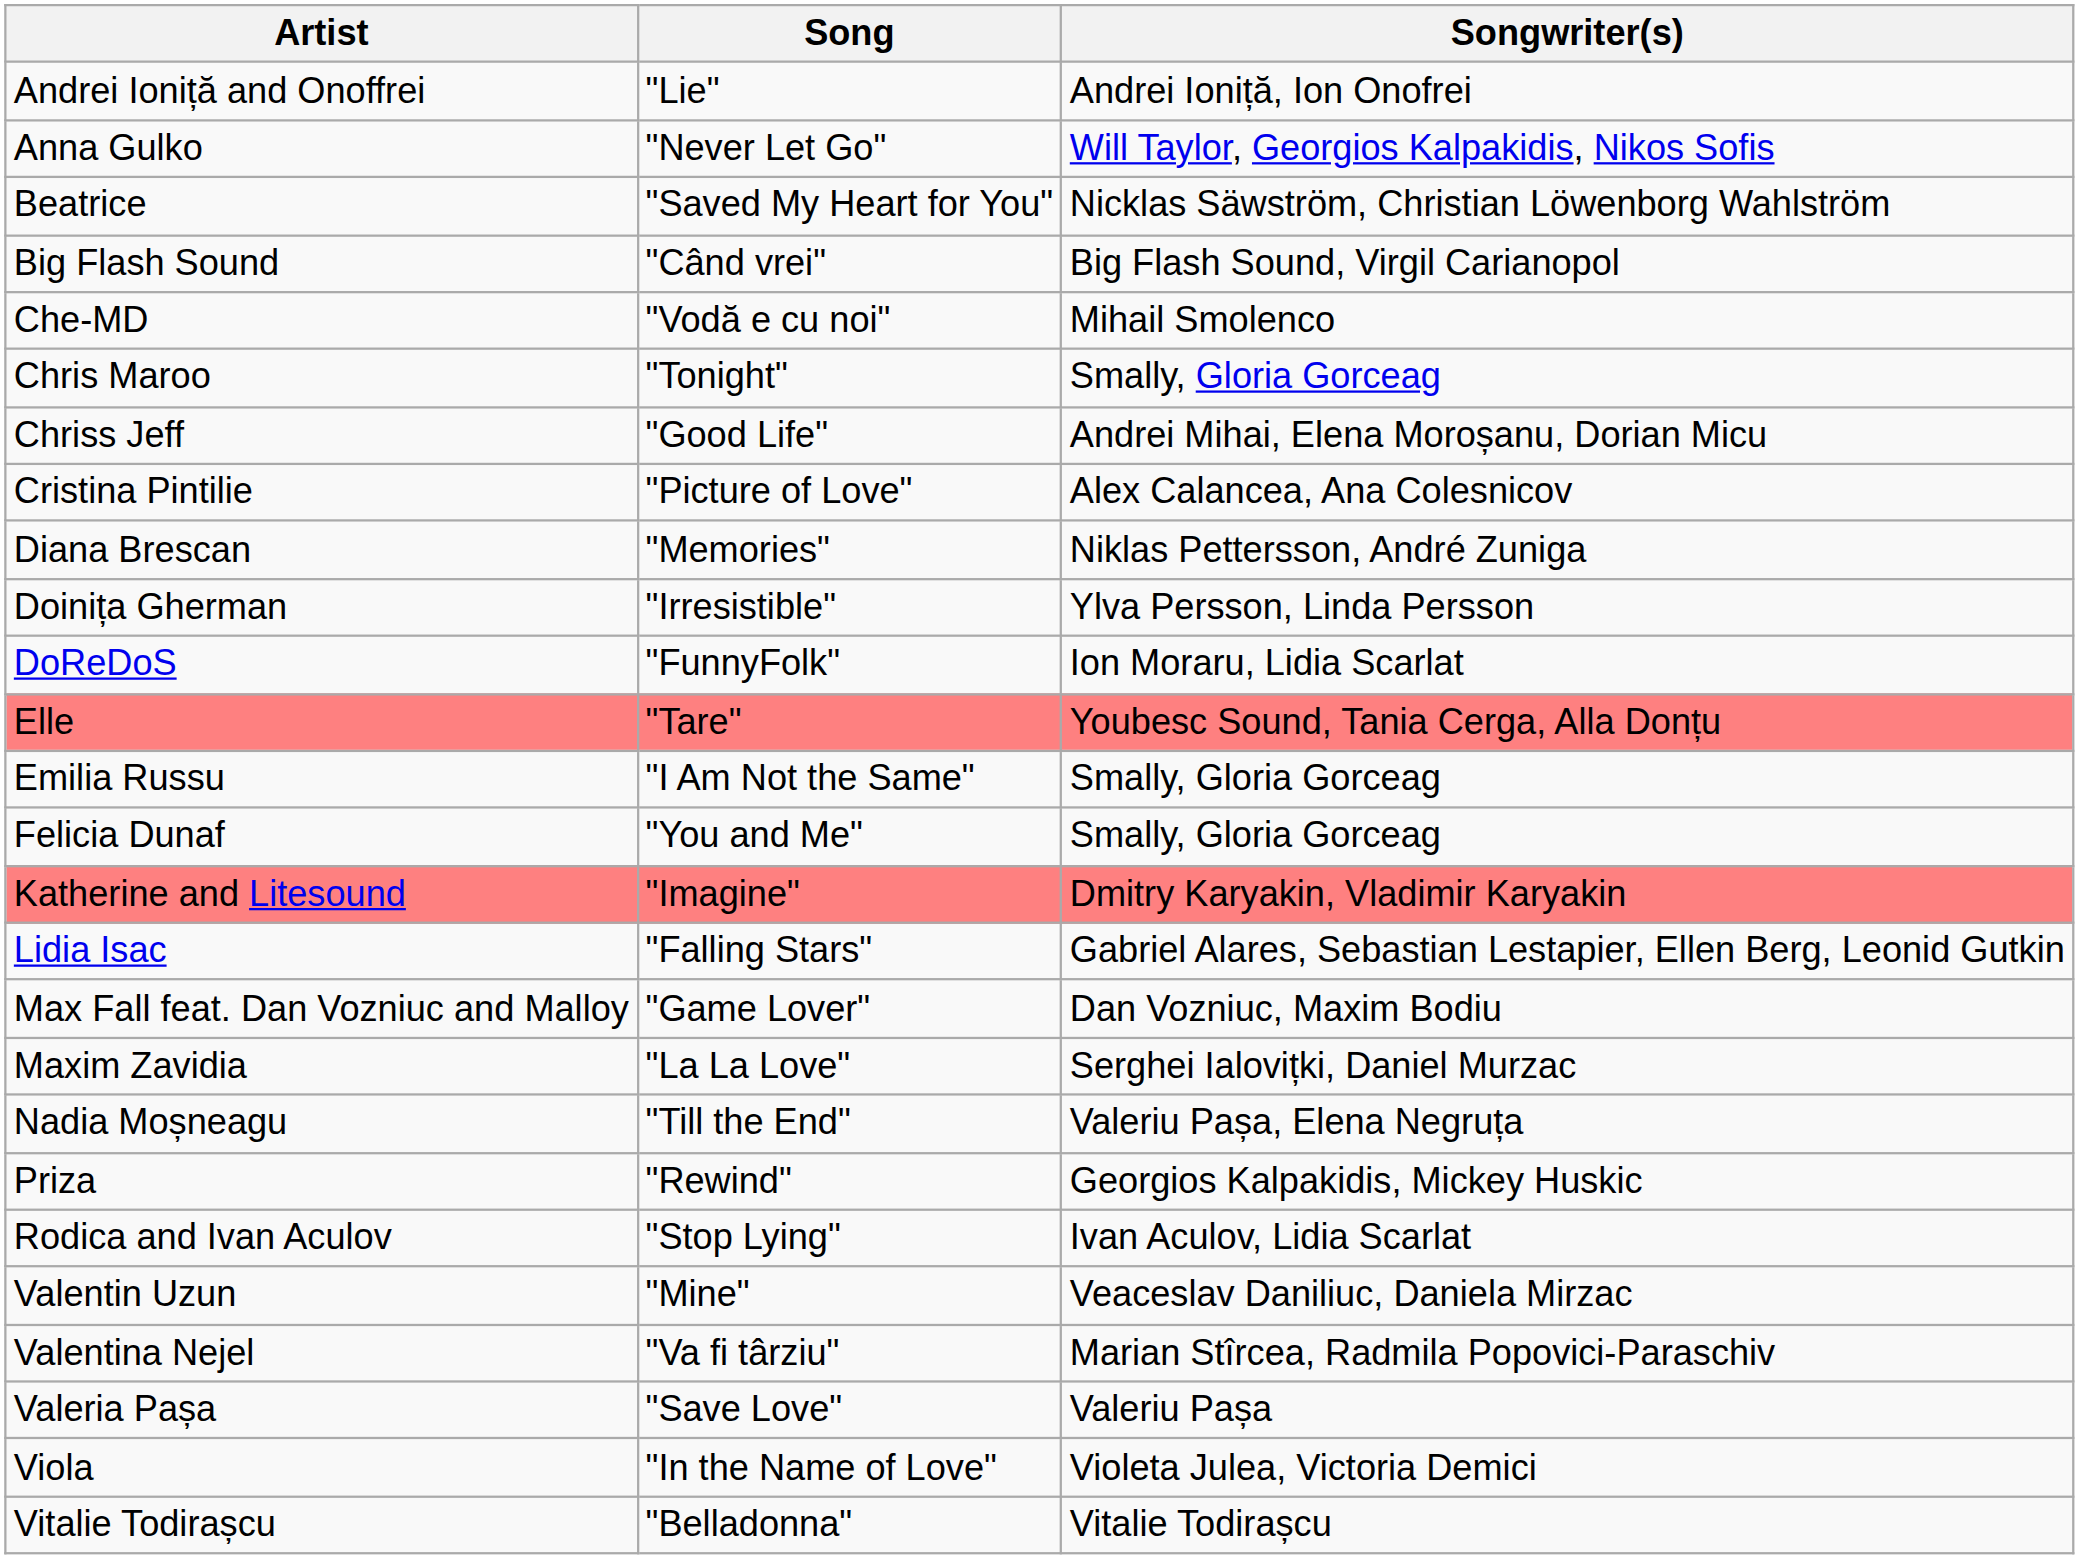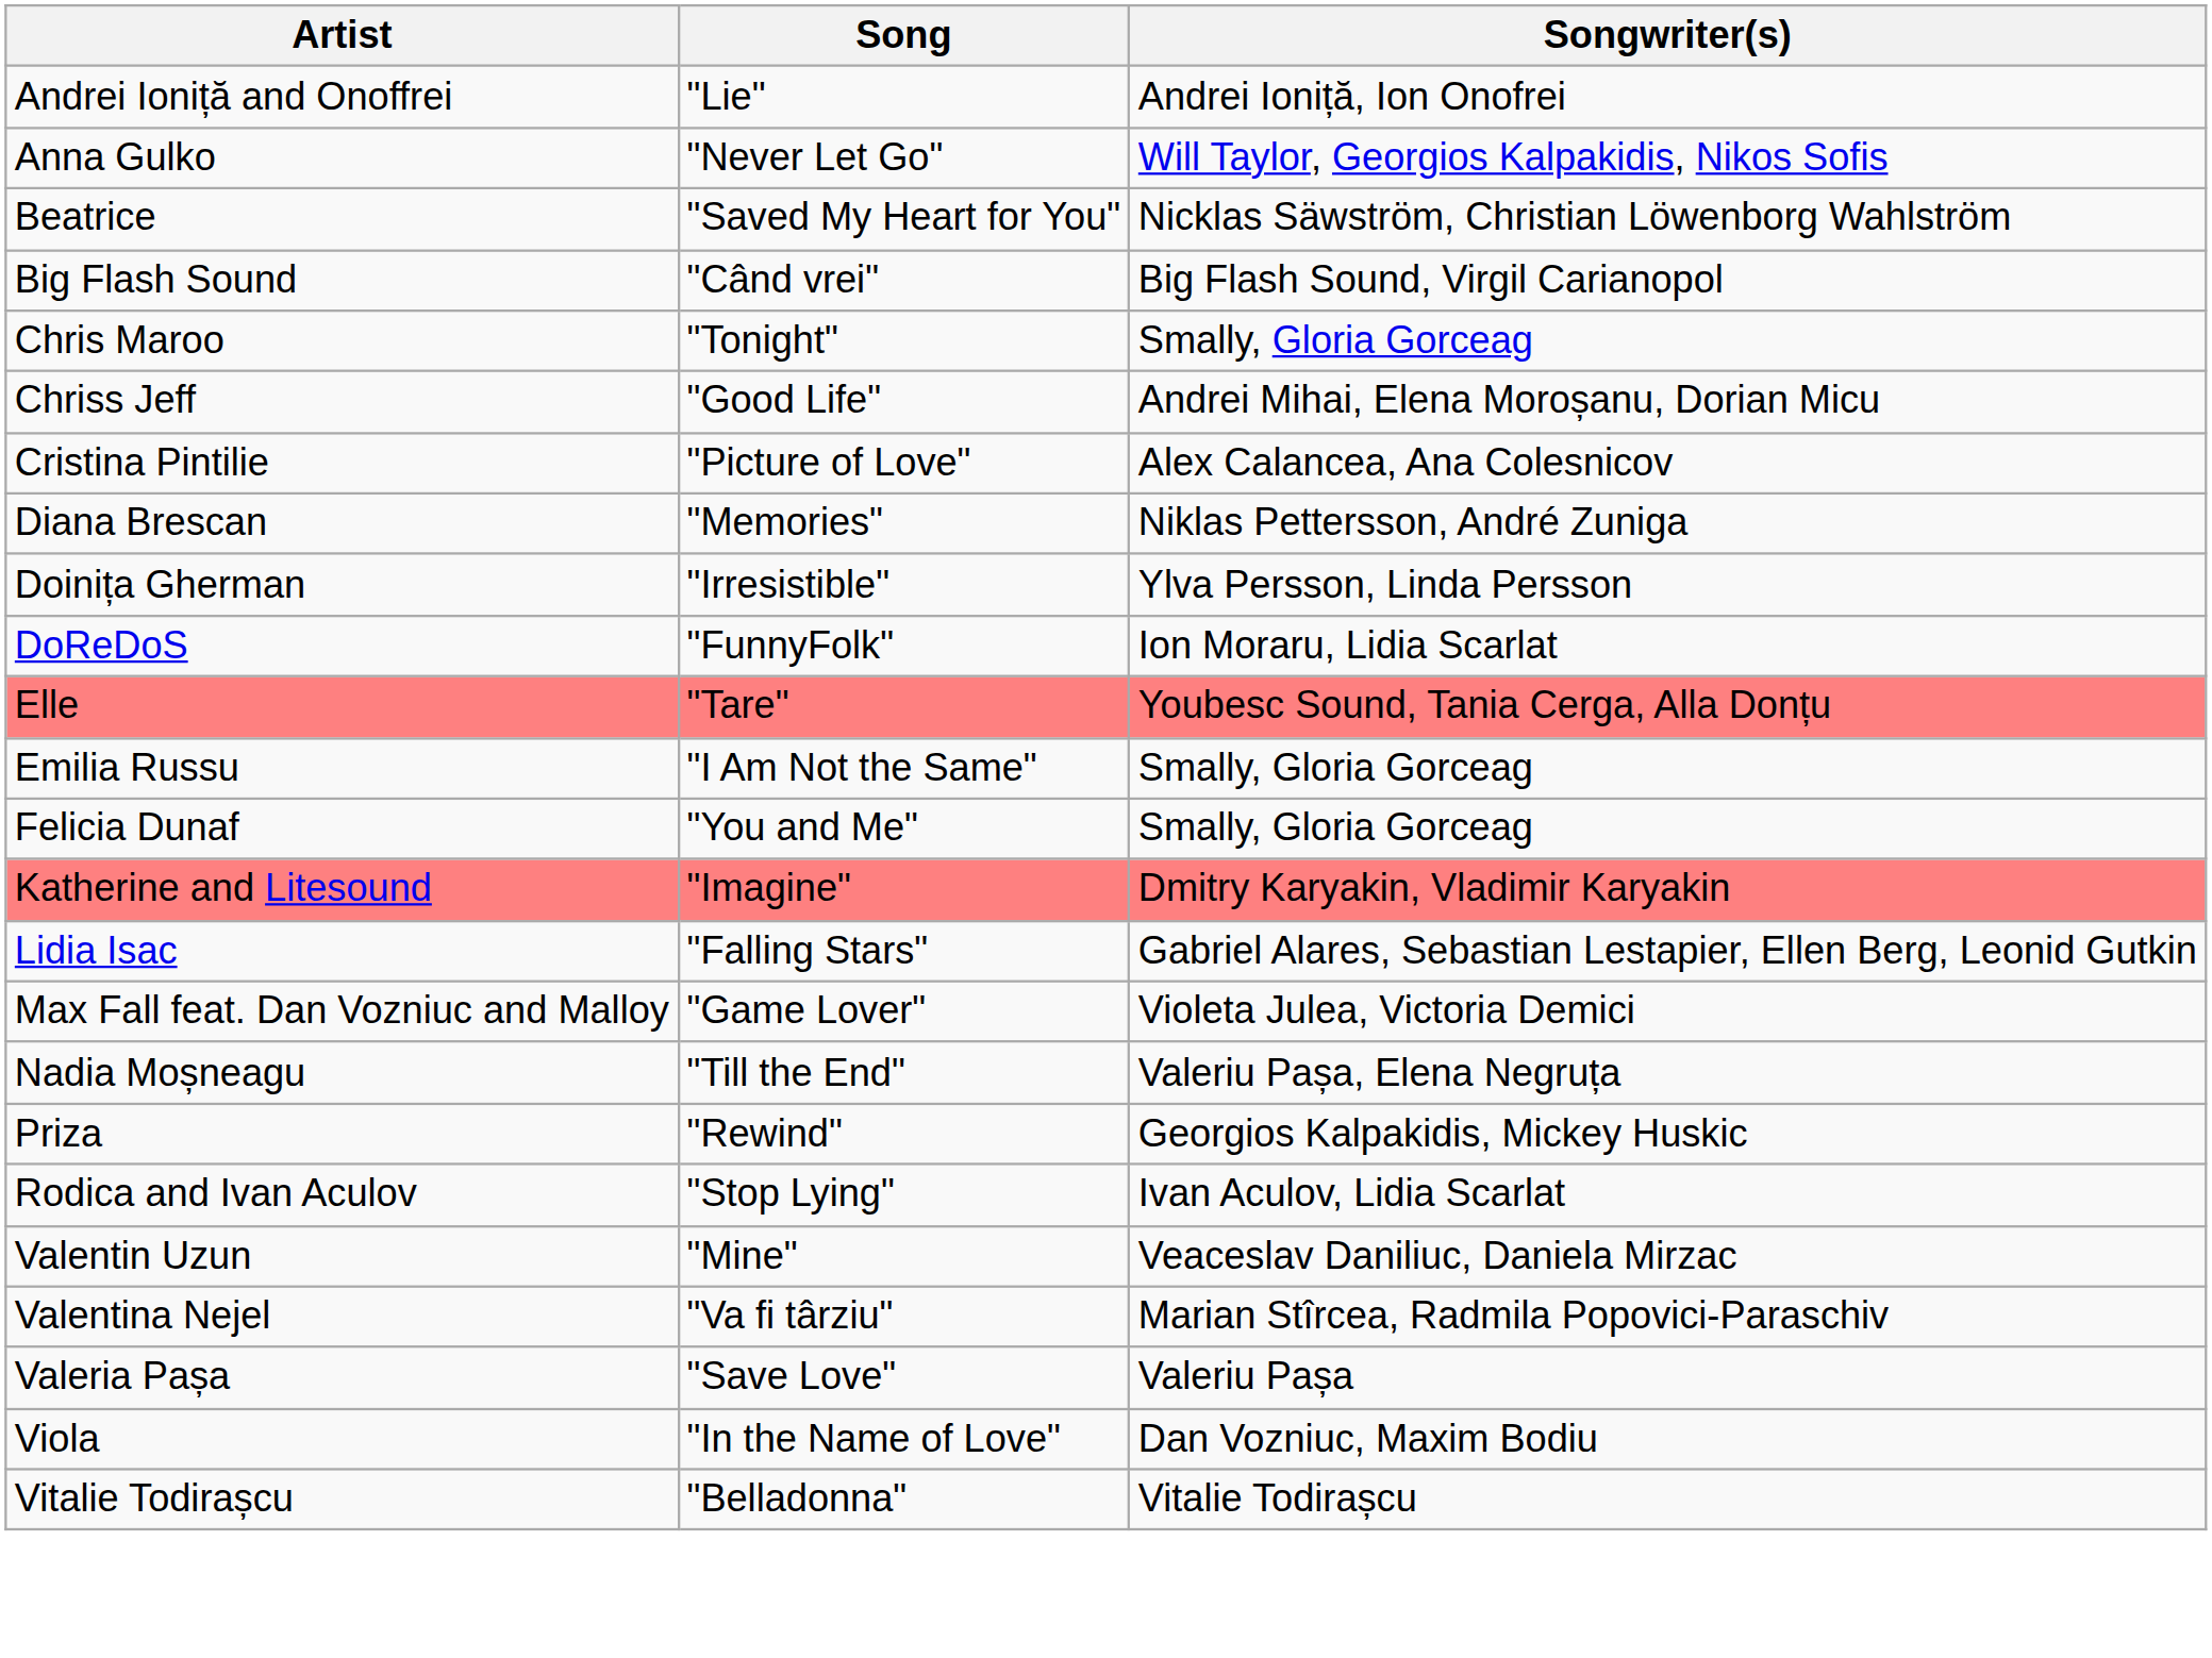- row: Che-MD | "Vodă e cu noi" | Mihail Smolenco
Max Fall feat. Dan Vozniuc and Malloy | Songwriter(s): Dan Vozniuc, Maxim Bodiu -> Violeta Julea, Victoria Demici
- row: Maxim Zavidia | "La La Love" | Serghei Ialovițki, Daniel Murzac
Viola | Songwriter(s): Violeta Julea, Victoria Demici -> Dan Vozniuc, Maxim Bodiu
